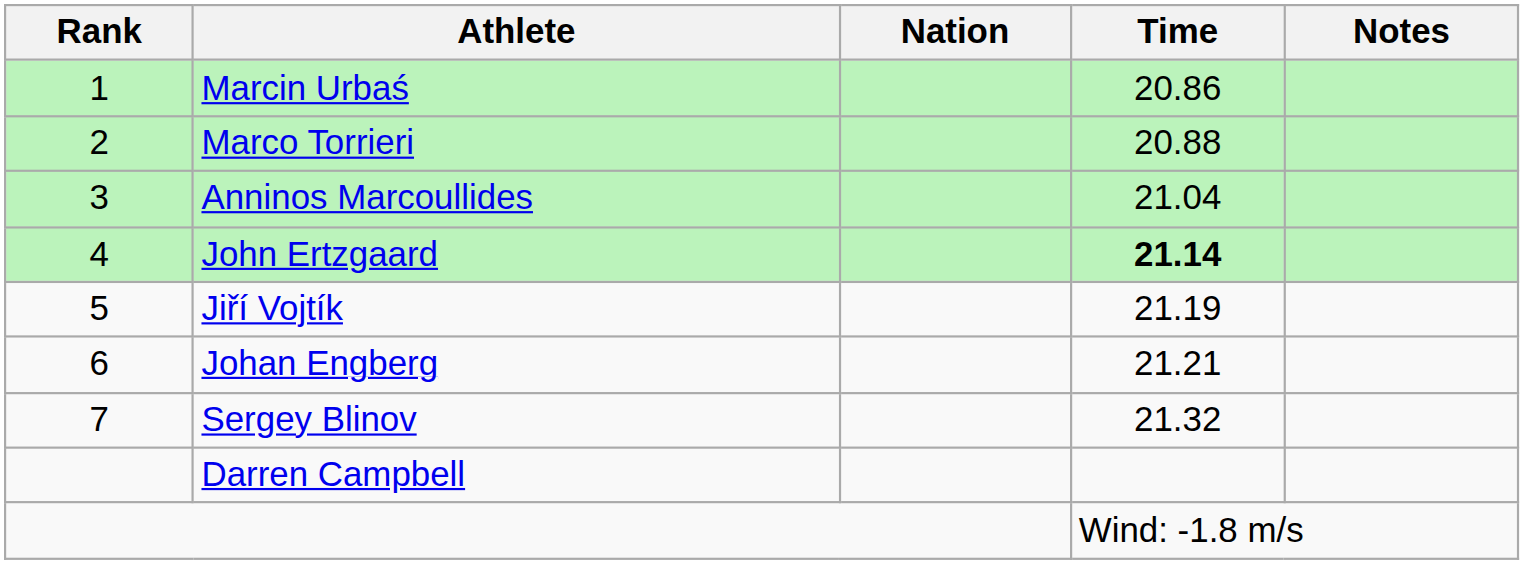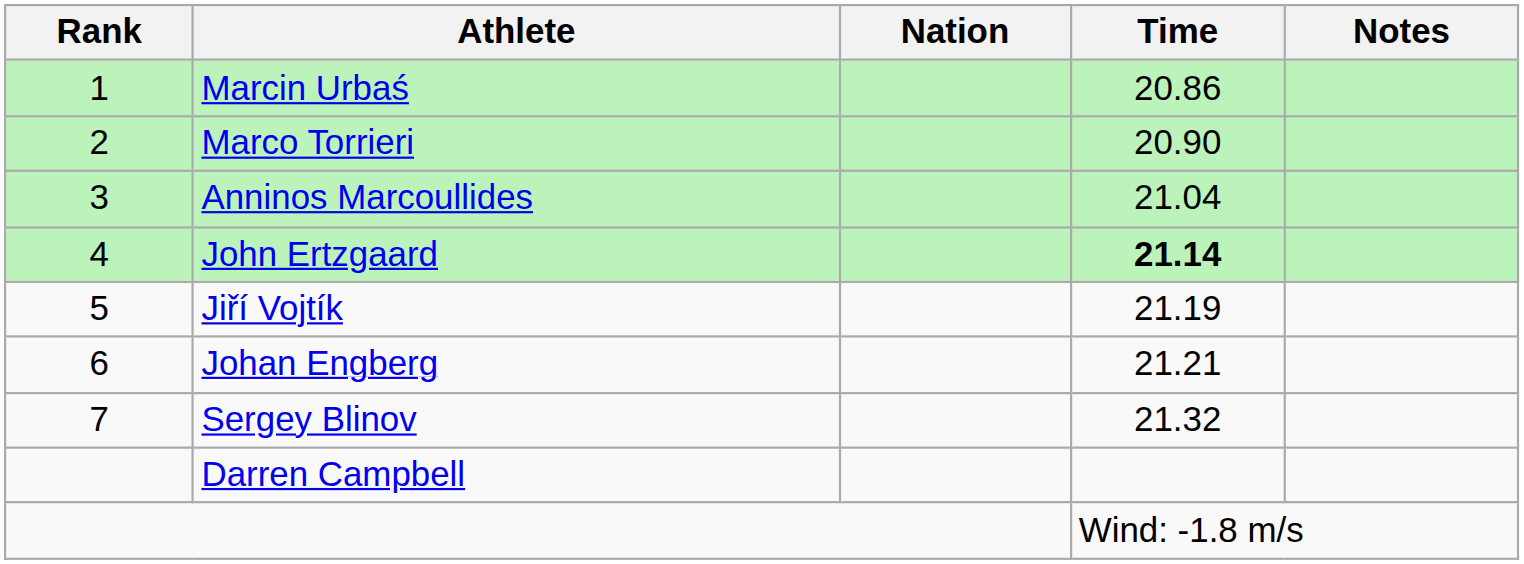Marco Torrieri | Time: 20.88 -> 20.90
